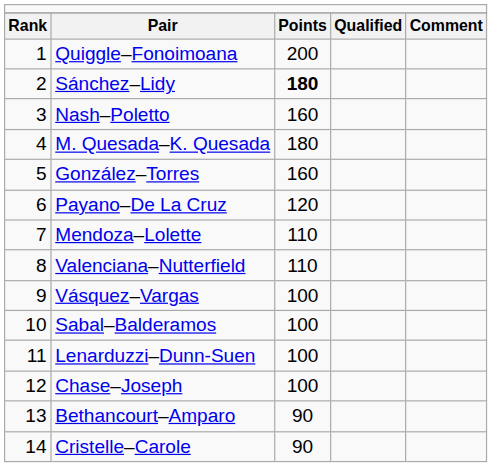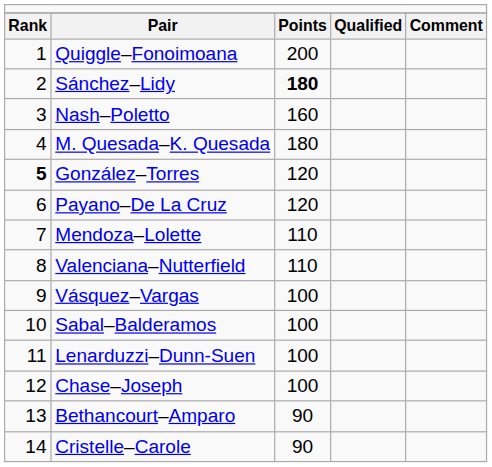González–Torres | column 1: normal -> bold
González–Torres | column 3: 160 -> 120
